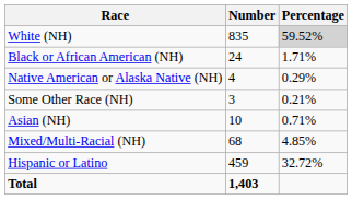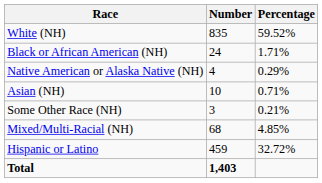White (NH) | Percentage: lightgrey background -> no background
rows swapped: Asian (NH) <-> Some Other Race (NH)
